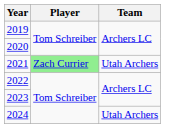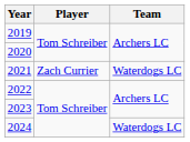2021 | Player: lightgreen background -> no background
2021 | Team: Utah Archers -> Waterdogs LC
2024 | Team: Utah Archers -> Waterdogs LC
